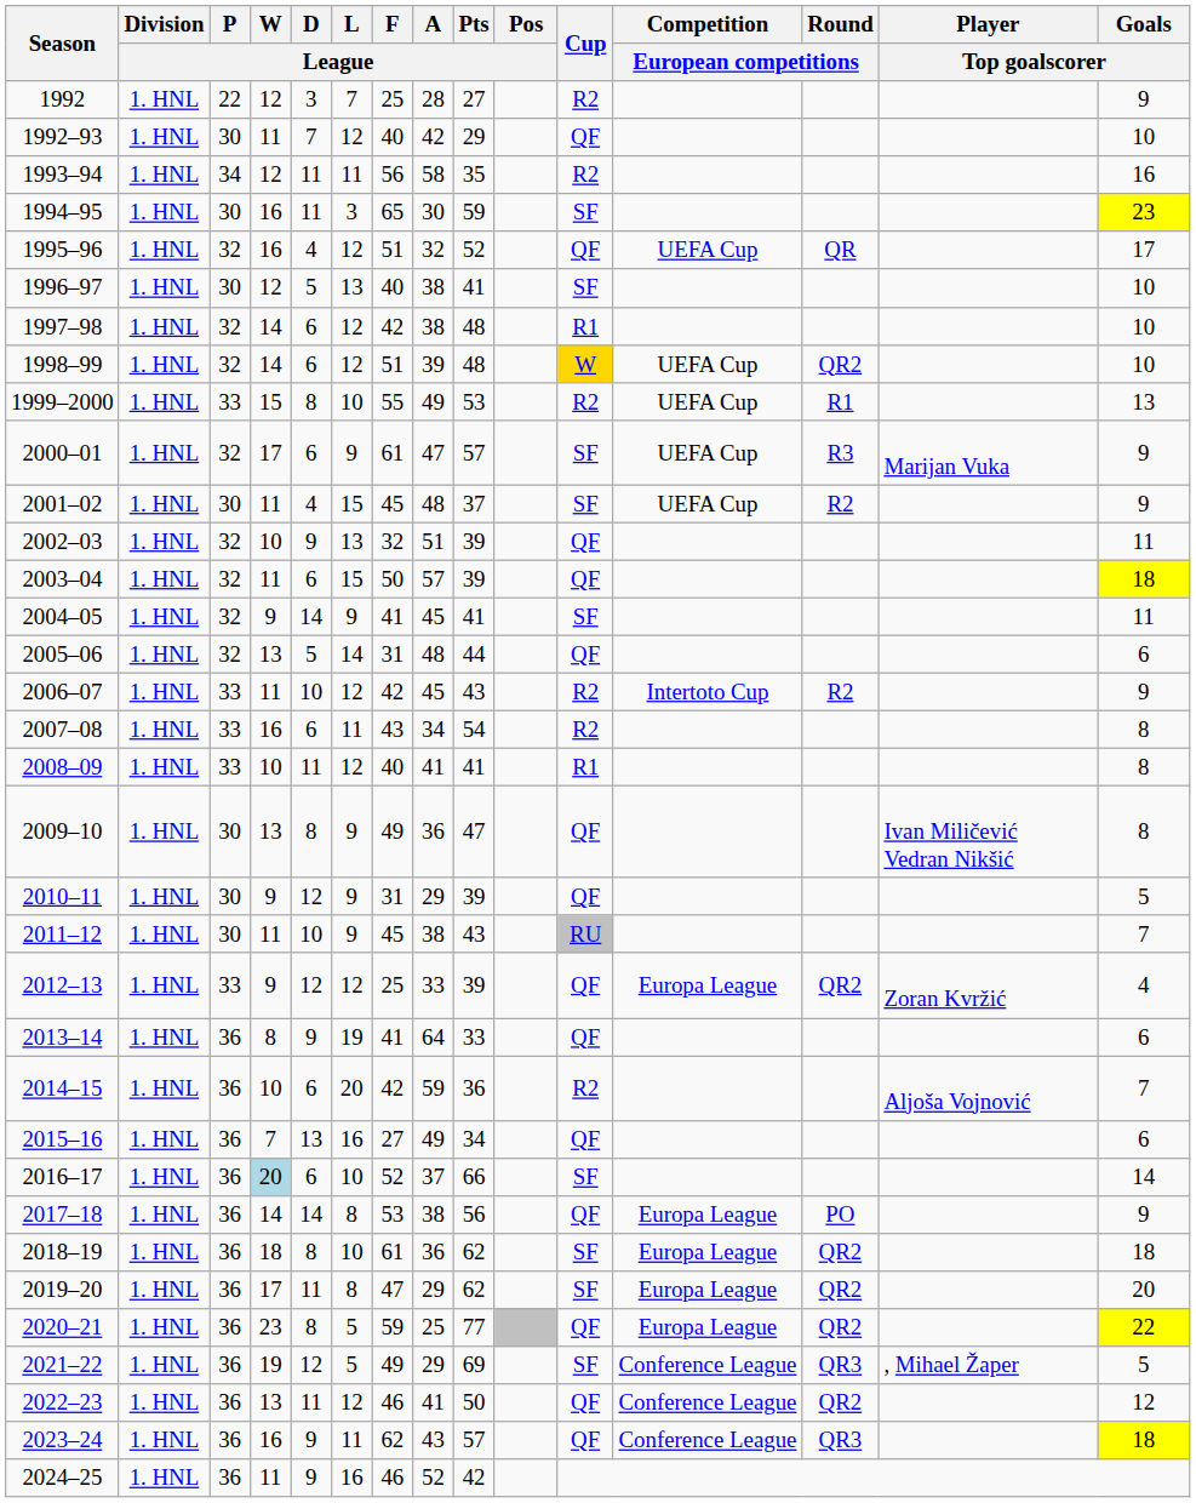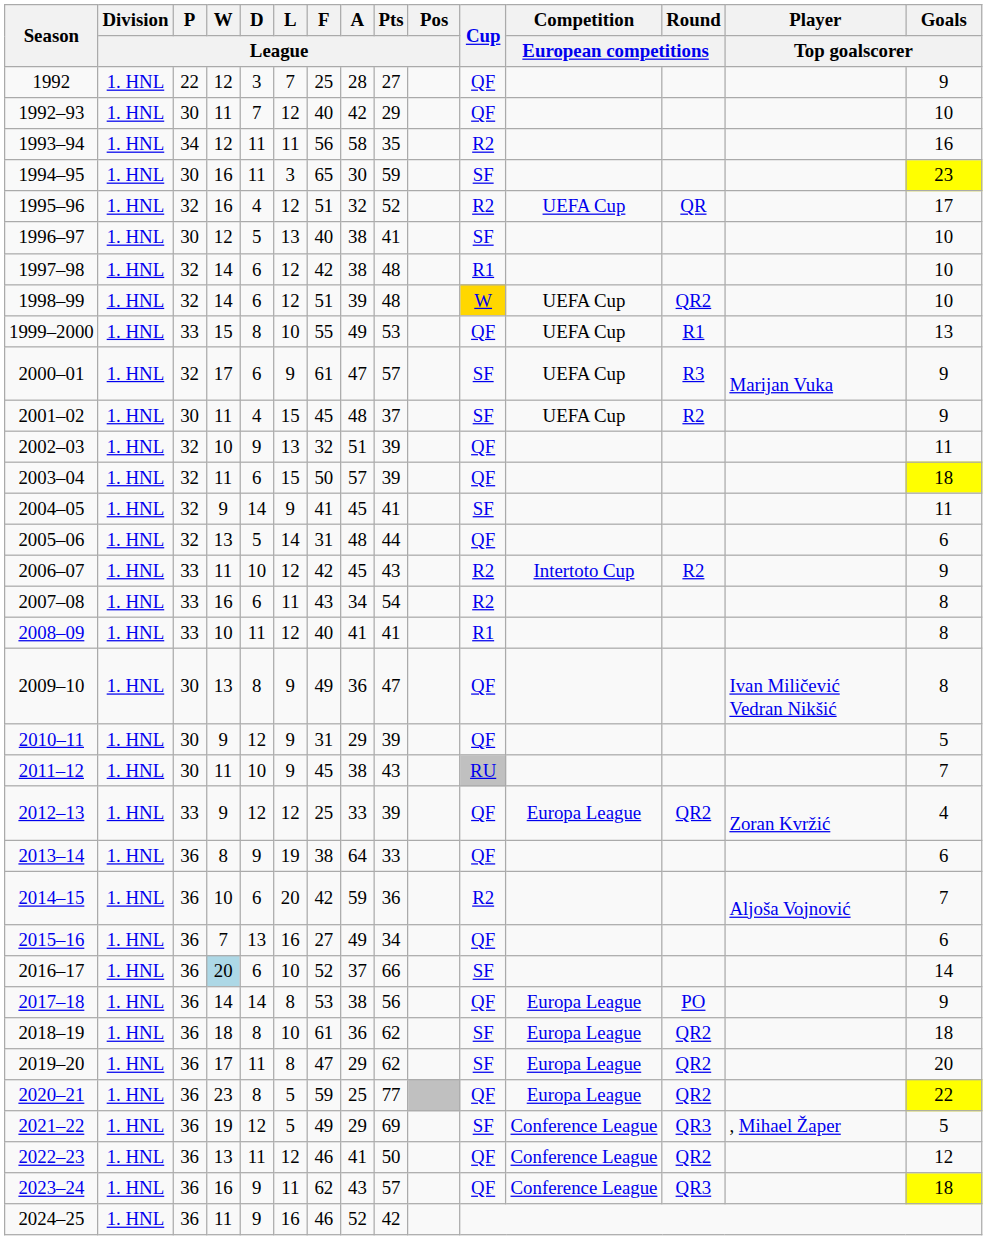1992 | Cup: R2 -> QF
1995–96 | Cup: QF -> R2
1999–2000 | Cup: R2 -> QF
2013–14 | F / League: 41 -> 38
